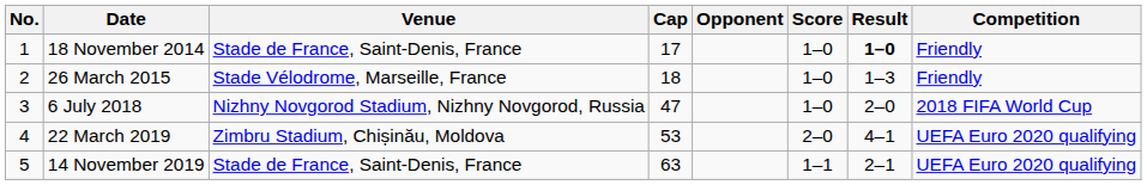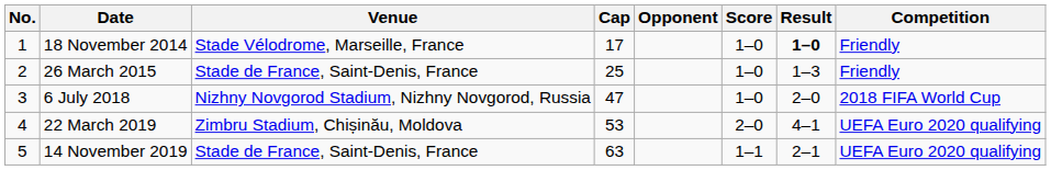18 November 2014 | Venue: Stade de France, Saint-Denis, France -> Stade Vélodrome, Marseille, France
26 March 2015 | Venue: Stade Vélodrome, Marseille, France -> Stade de France, Saint-Denis, France
26 March 2015 | Cap: 18 -> 25
